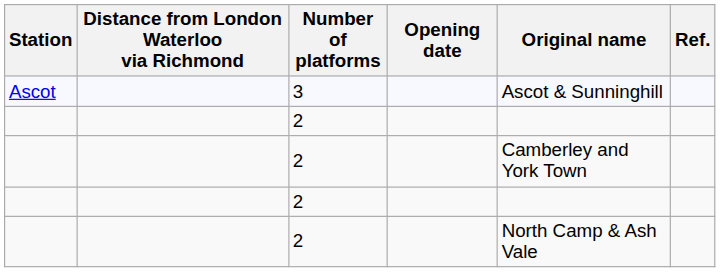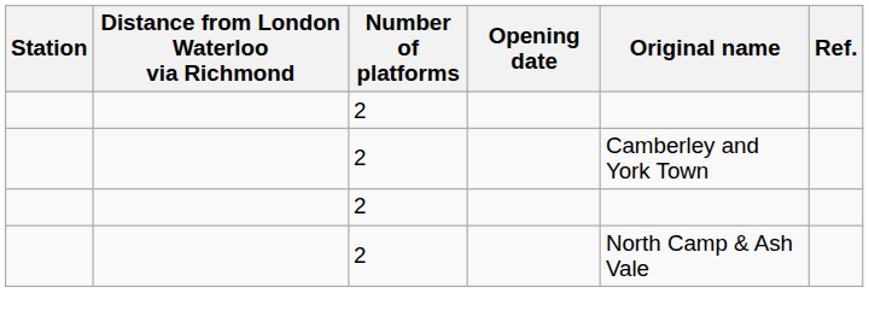- row: Ascot | 3 | Ascot & Sunninghill
